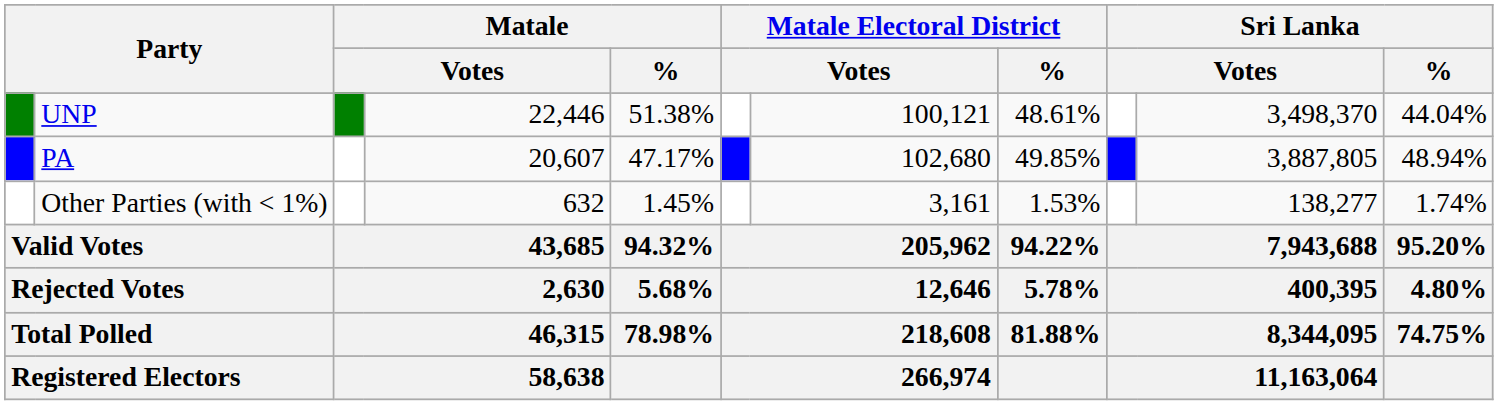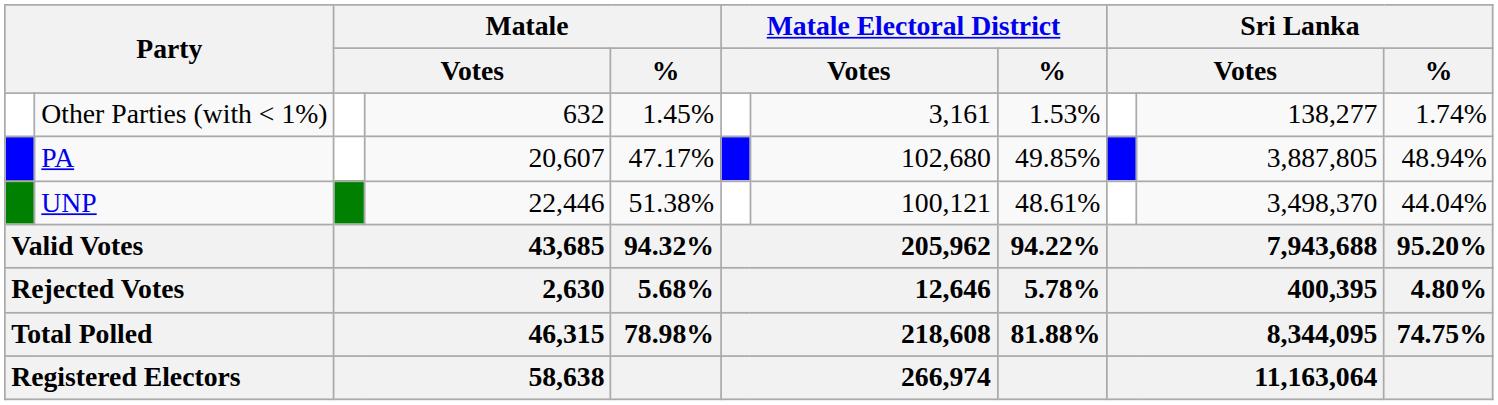rows swapped: UNP <-> Other Parties (with < 1%)
